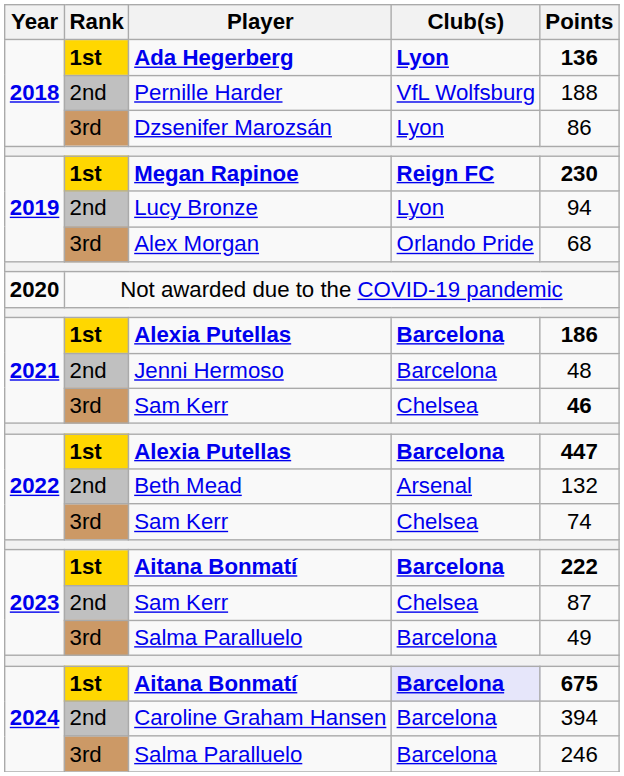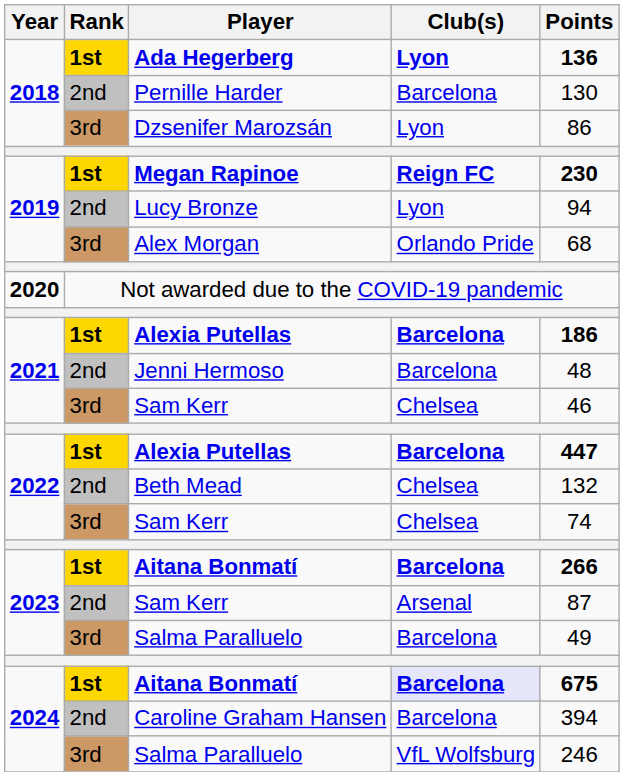Pernille Harder | Club(s): VfL Wolfsburg -> Barcelona
Pernille Harder | Points: 188 -> 130
2021 / Sam Kerr | Points: bold -> normal
Beth Mead | Club(s): Arsenal -> Chelsea
2023 / Aitana Bonmatí | Points: 222 -> 266
2023 / Sam Kerr | Club(s): Chelsea -> Arsenal
2024 / Salma Paralluelo | Club(s): Barcelona -> VfL Wolfsburg
